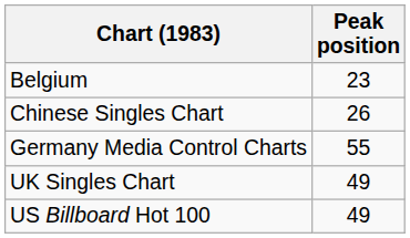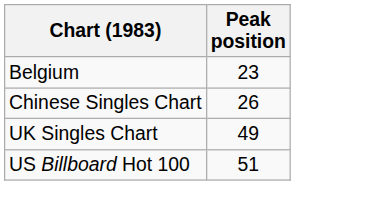- row: Germany Media Control Charts | 55
US Billboard Hot 100 | Peak position: 49 -> 51
